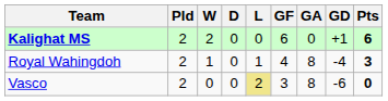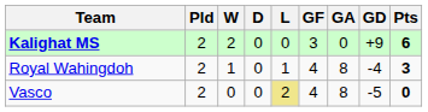Kalighat MS | GF: 6 -> 3
Kalighat MS | GD: +1 -> +9
Vasco | GF: 3 -> 4
Vasco | GD: -6 -> -5
